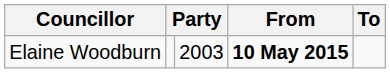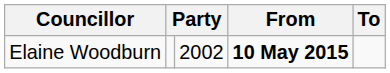Elaine Woodburn | column 3: 2003 -> 2002
